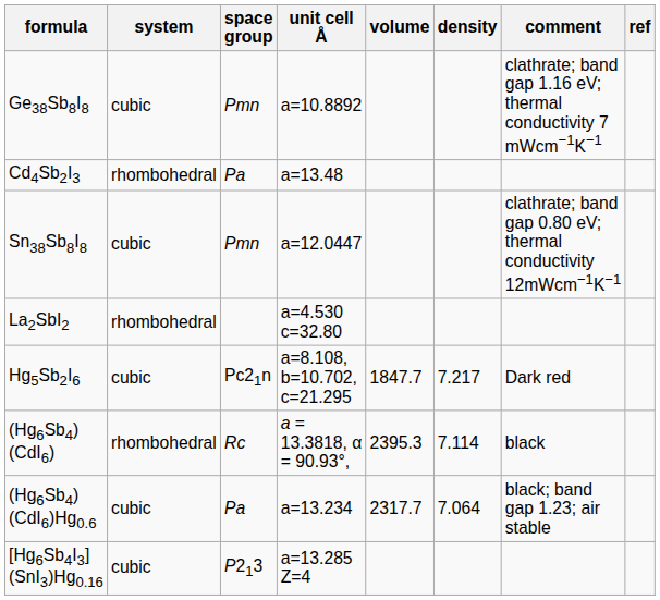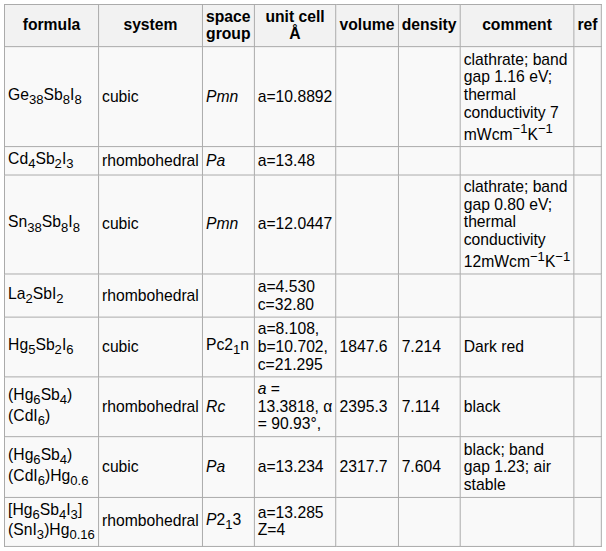Hg5Sb2I6 | volume: 1847.7 -> 1847.6
Hg5Sb2I6 | density: 7.217 -> 7.214
(Hg6Sb4)(CdI6)Hg0.6 | density: 7.064 -> 7.604
[Hg6Sb4I3](SnI3)Hg0.16 | system: cubic -> rhombohedral
